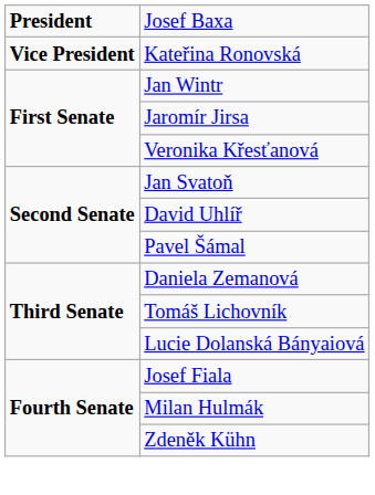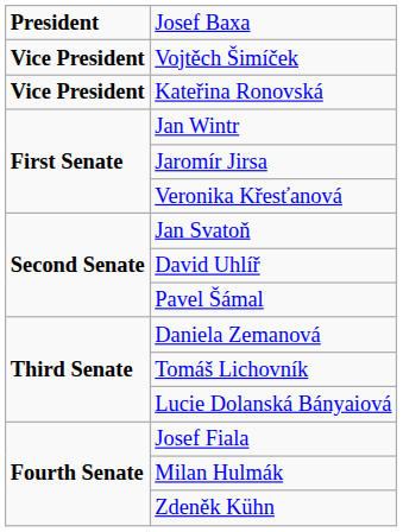+ row: Vice President | Vojtěch Šimíček
